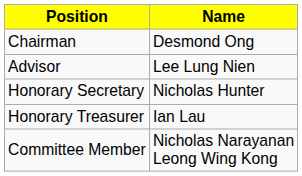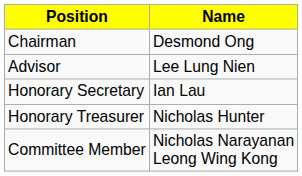Honorary Secretary | Name: Nicholas Hunter -> Ian Lau
Honorary Treasurer | Name: Ian Lau -> Nicholas Hunter
